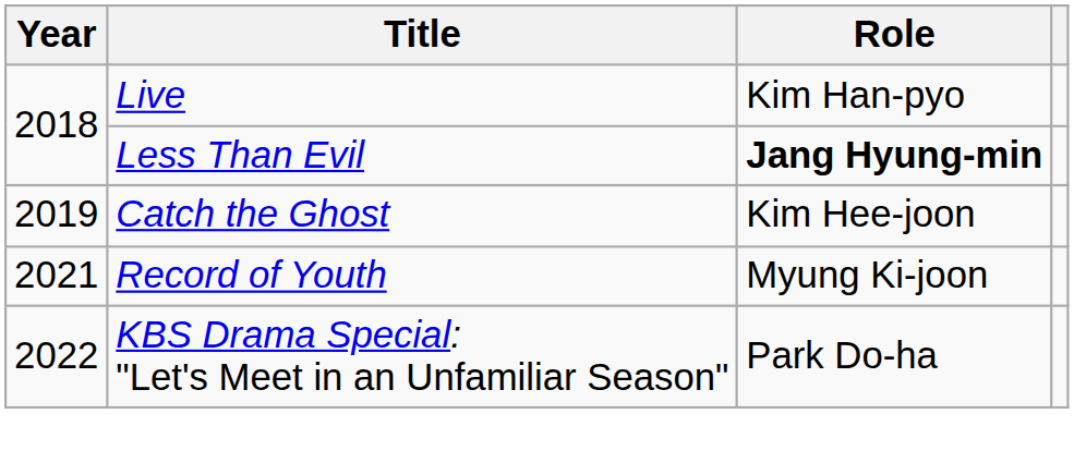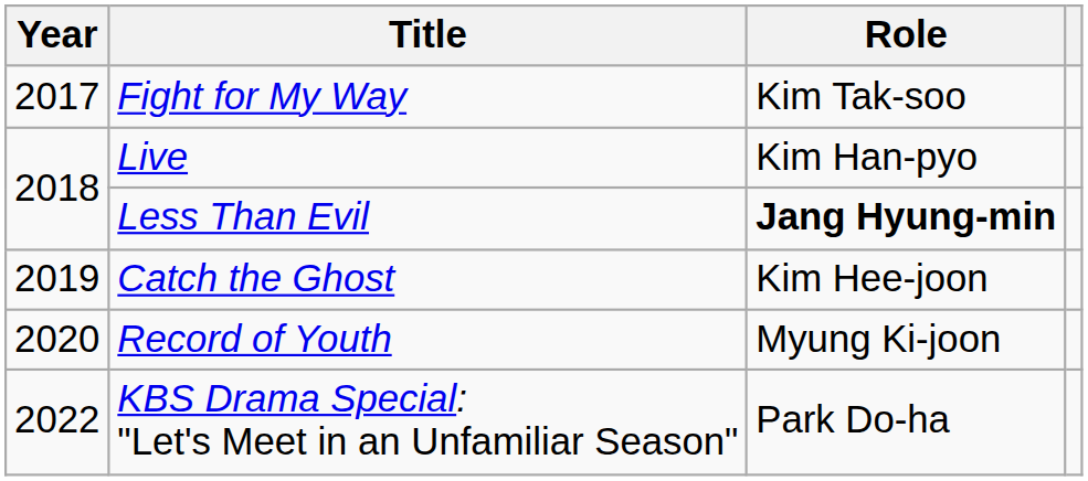+ row: 2017 | Fight for My Way | Kim Tak-soo
Record of Youth | Year: 2021 -> 2020
